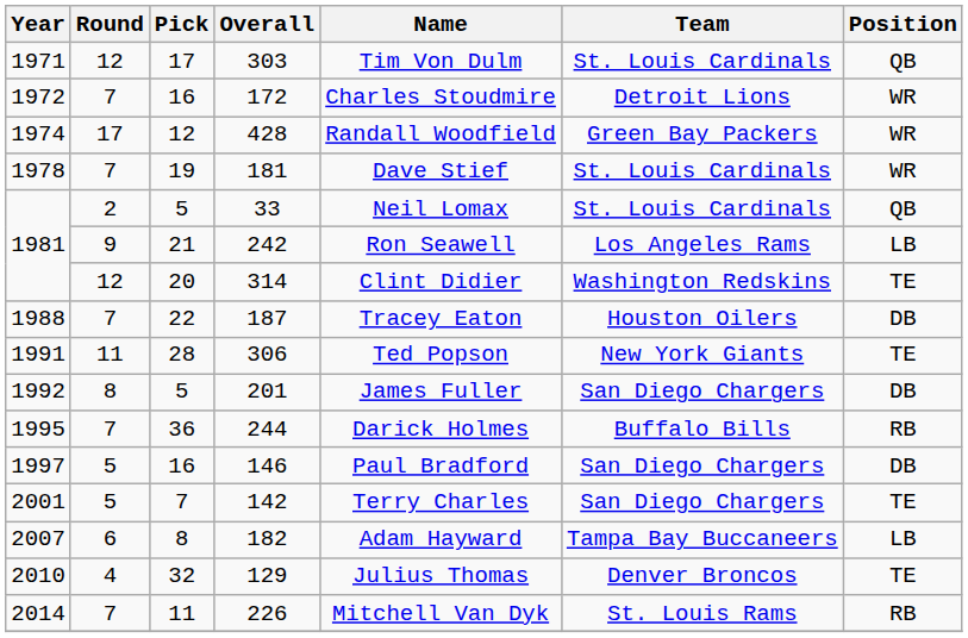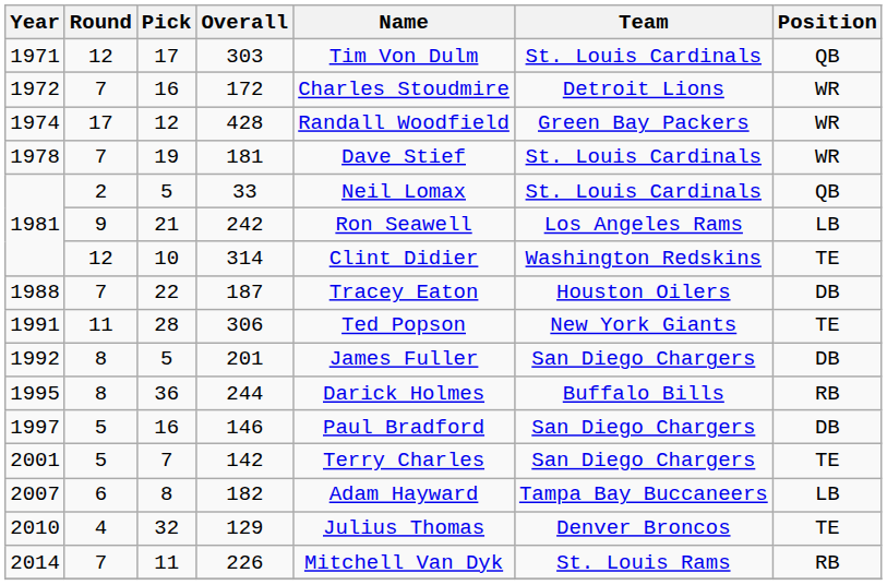314 | Pick: 20 -> 10
244 | Round: 7 -> 8
